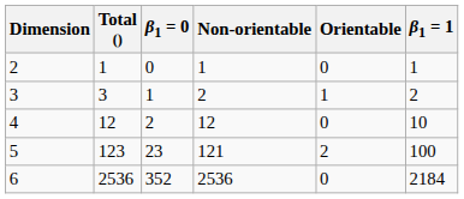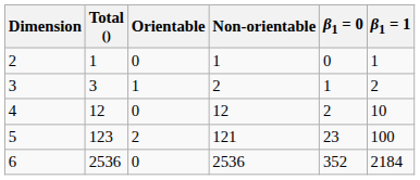columns swapped: Orientable <-> β1 = 0
